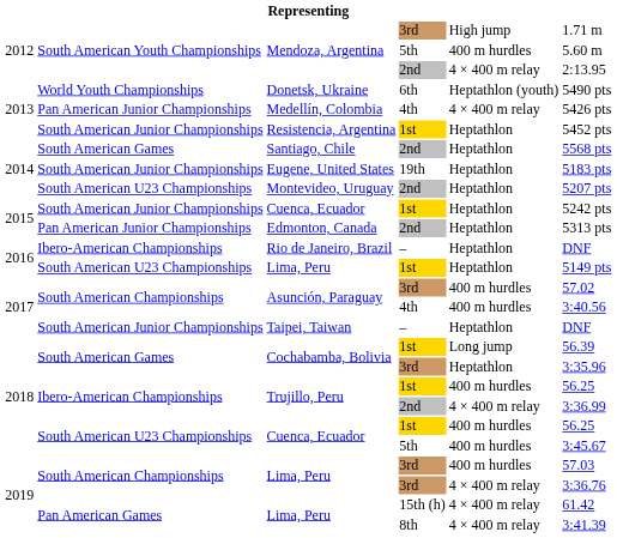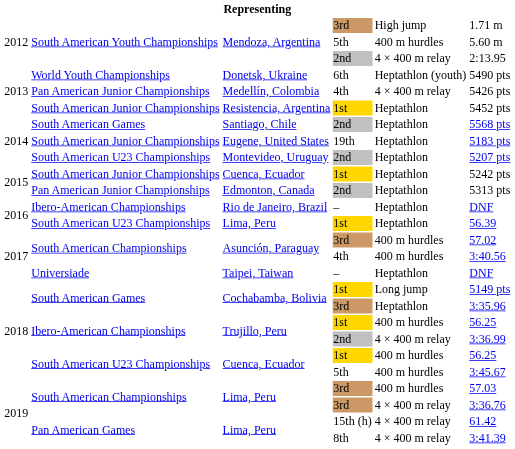Lima, Peru / 1st | column 6: 5149 pts -> 56.39
Taipei, Taiwan | column 2: South American Junior Championships -> Universiade
Cochabamba, Bolivia / 1st | column 6: 56.39 -> 5149 pts
